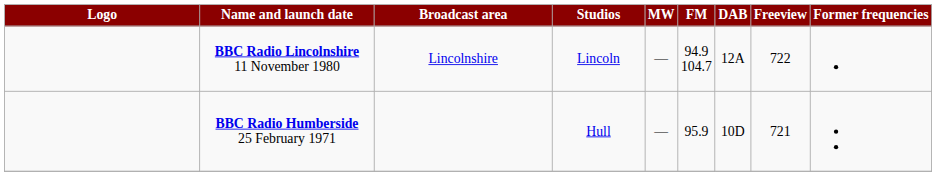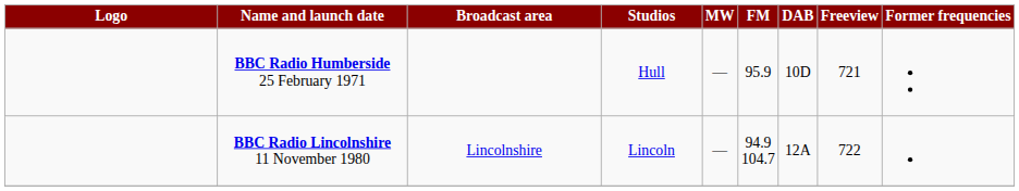rows swapped: BBC Radio Humberside 25 February 1971 <-> BBC Radio Lincolnshire 11 November 1980
